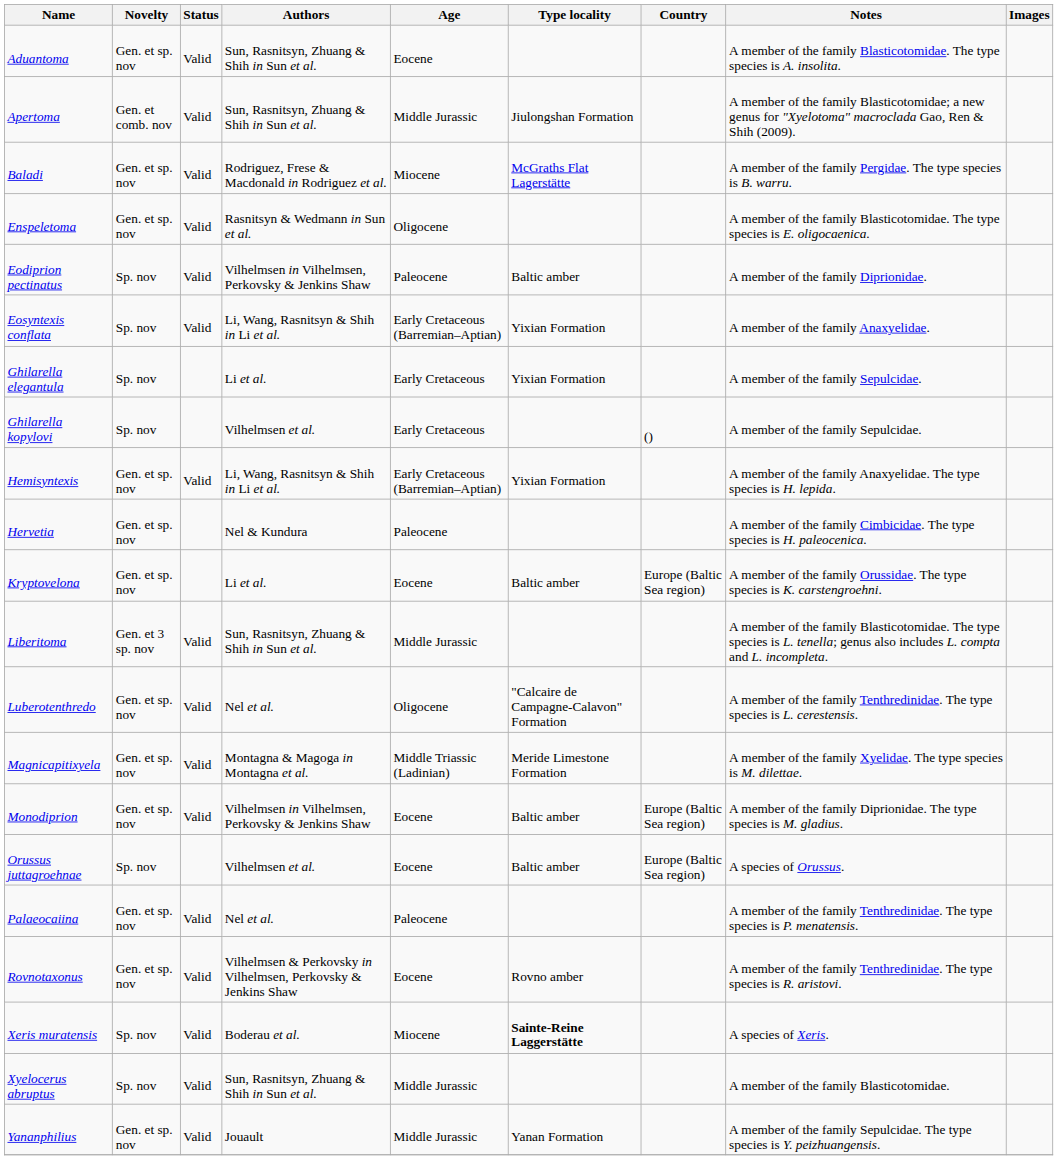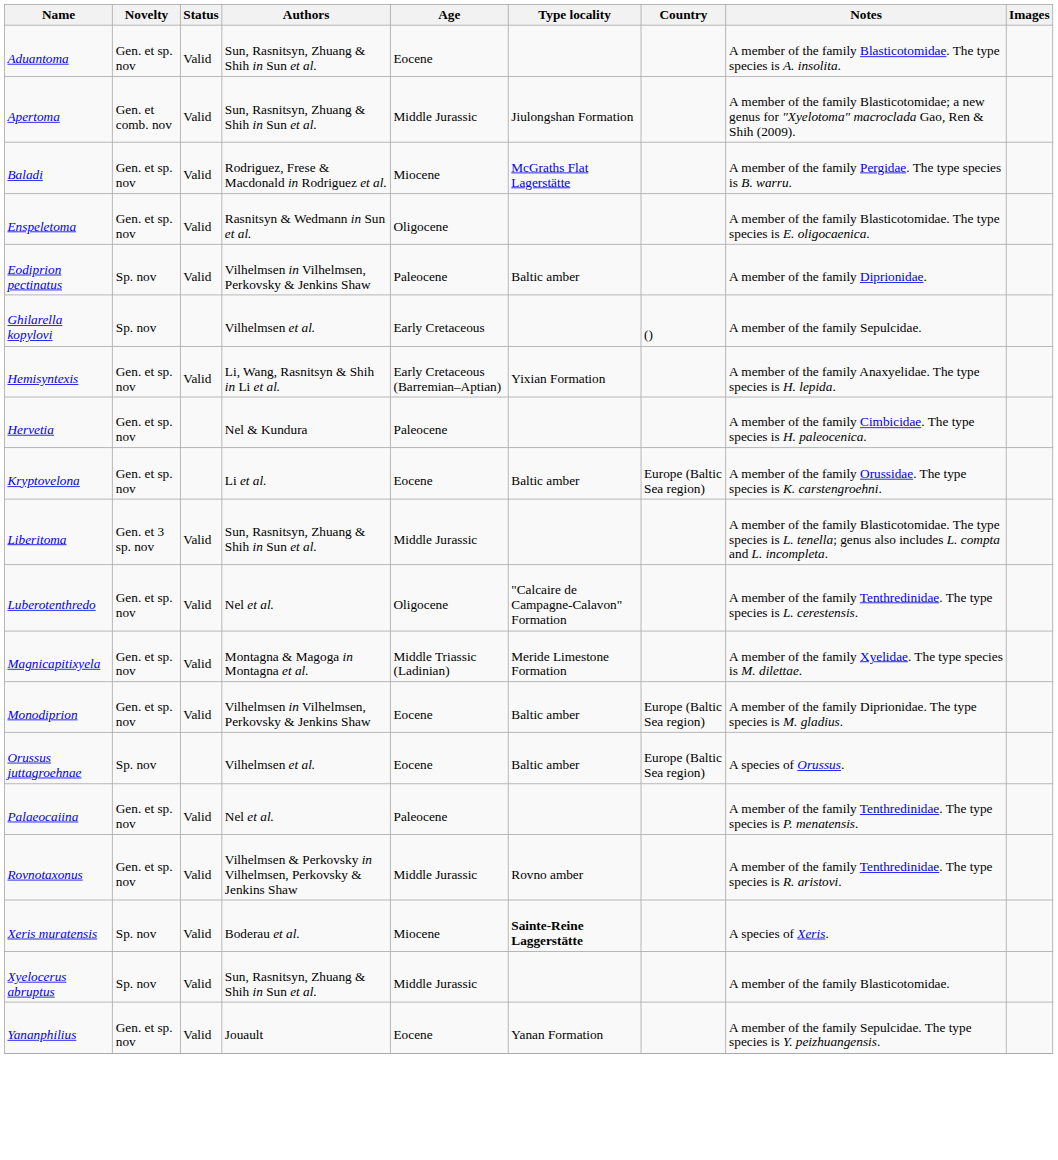- row: Eosyntexis conflata | Sp. nov | Valid | Li, Wang, Rasnitsyn & Shih in Li et al. | Early Cretaceous (Barremian–Aptian) | Yixian Formation | A member of the family Anaxyelidae.
- row: Ghilarella elegantula | Sp. nov | Li et al. | Early Cretaceous | Yixian Formation | A member of the family Sepulcidae.
Rovnotaxonus | Age: Eocene -> Middle Jurassic
Yananphilius | Age: Middle Jurassic -> Eocene
